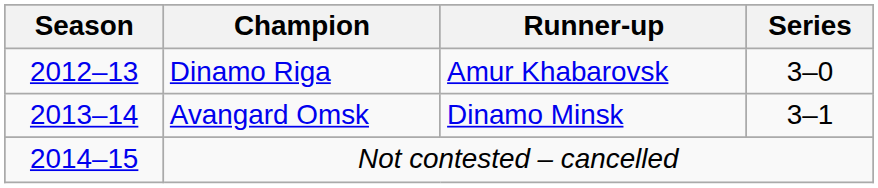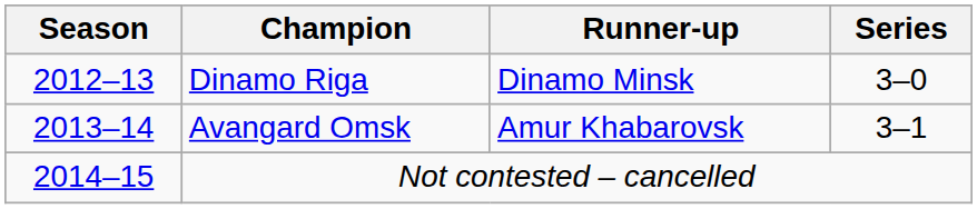Dinamo Riga | Runner-up: Amur Khabarovsk -> Dinamo Minsk
Avangard Omsk | Runner-up: Dinamo Minsk -> Amur Khabarovsk
